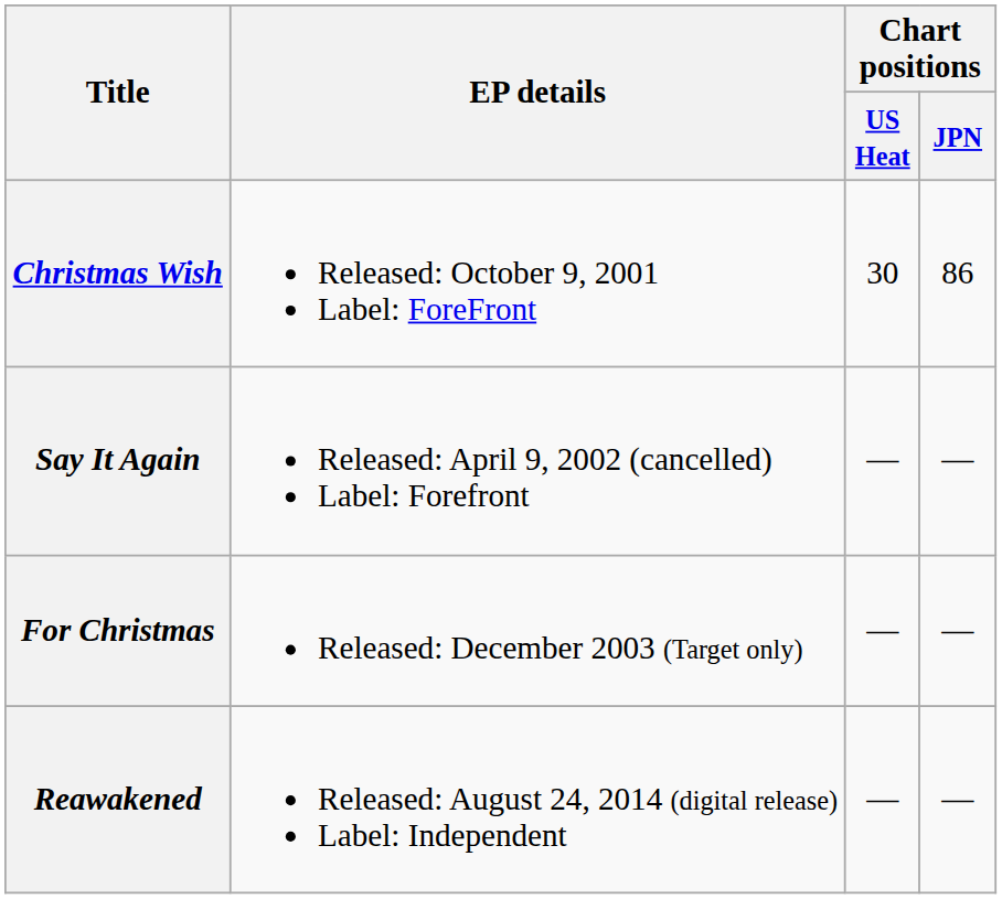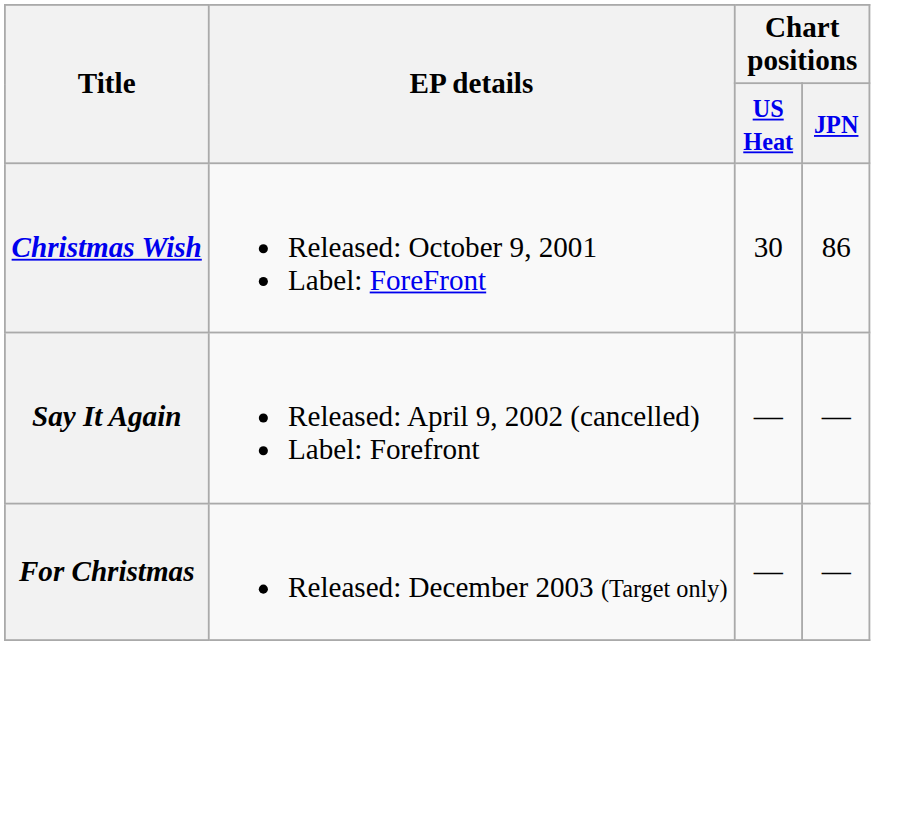- row: Reawakened | Released: August 24, 2014 (digital release) Label: Independent | — | —
